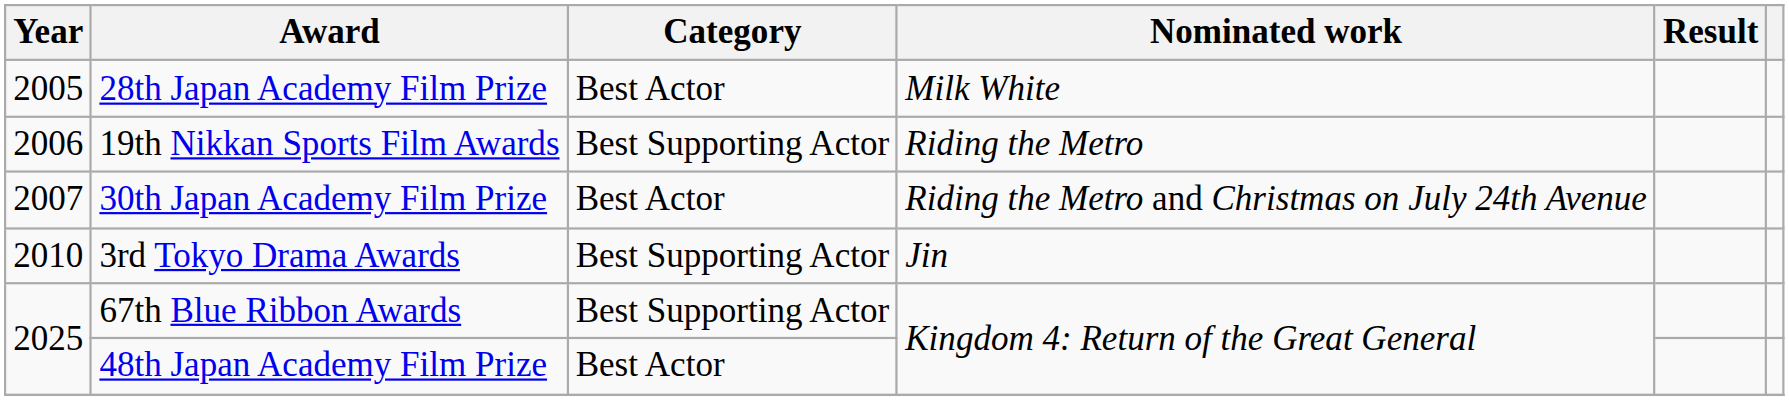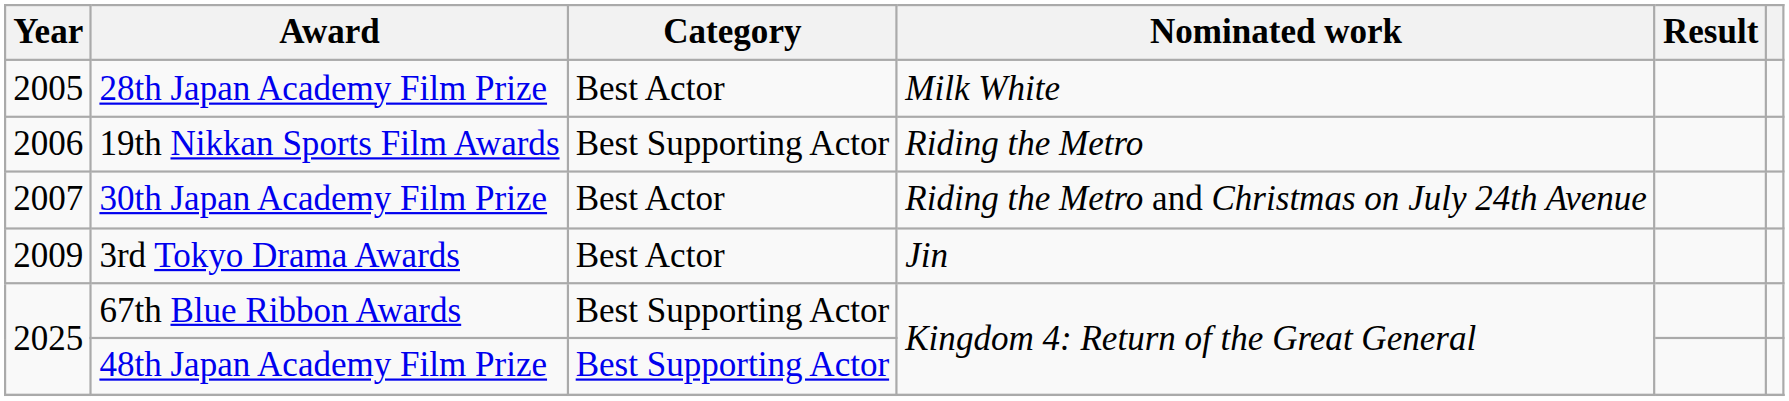3rd Tokyo Drama Awards | Year: 2010 -> 2009
3rd Tokyo Drama Awards | Category: Best Supporting Actor -> Best Actor
48th Japan Academy Film Prize | Category: Best Actor -> Best Supporting Actor
